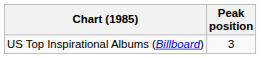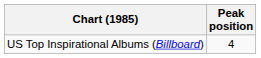US Top Inspirational Albums (Billboard) | Peak position: 3 -> 4
